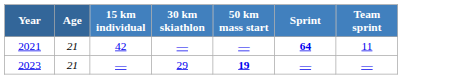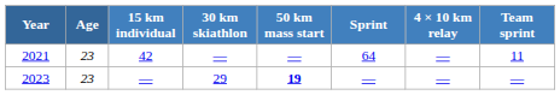+ column: 4 × 10 km relay | — | —
2021 | Age: 21 -> 23
2021 | Sprint: bold -> normal
2023 | Age: 21 -> 23
